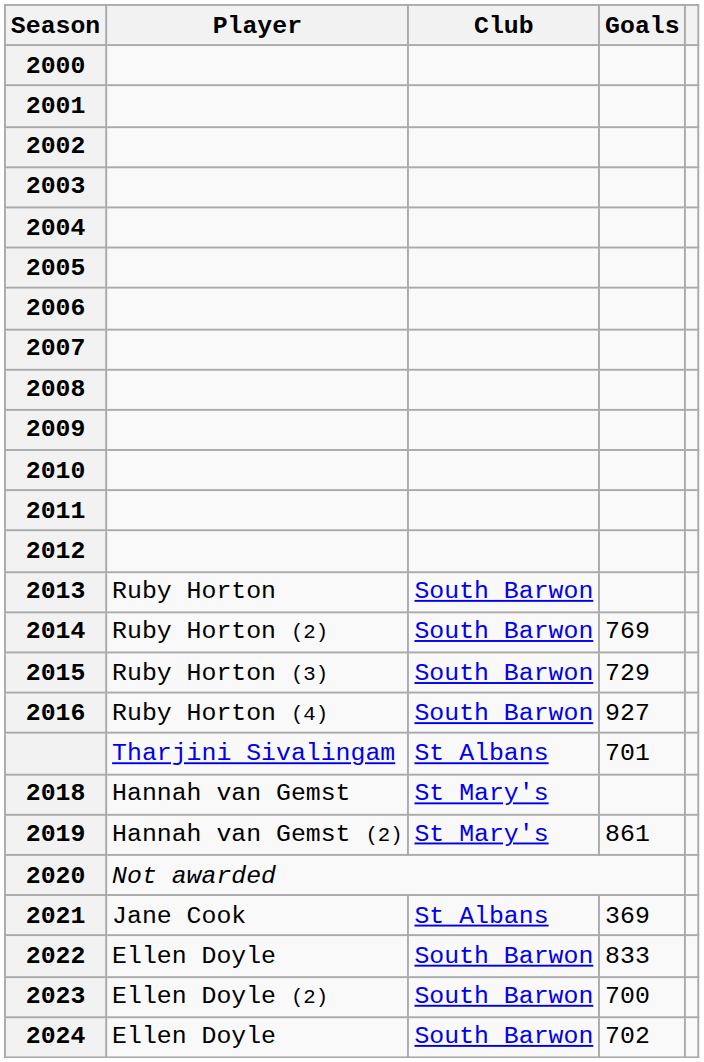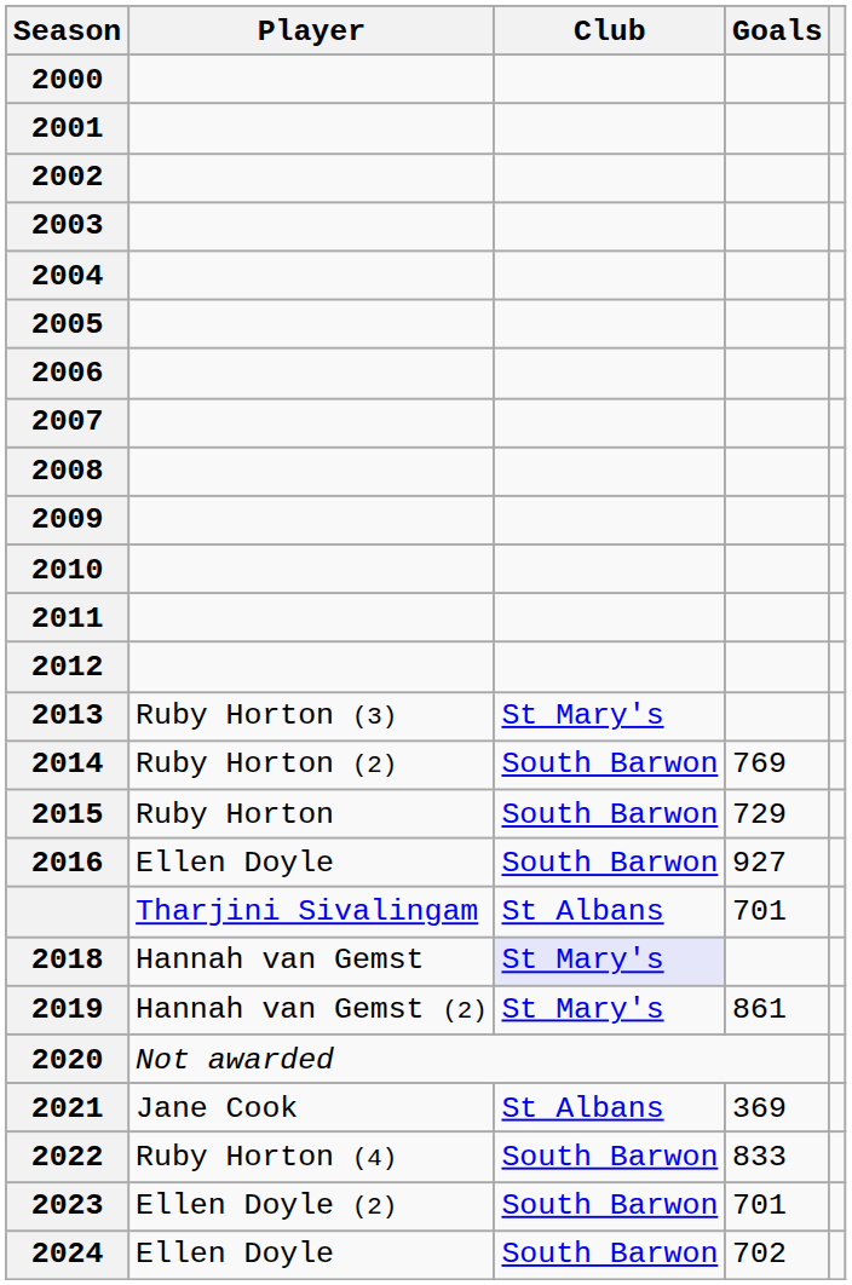2013 | Player: Ruby Horton -> Ruby Horton (3)
2013 | Club: South Barwon -> St Mary's
2015 | Player: Ruby Horton (3) -> Ruby Horton
2016 | Player: Ruby Horton (4) -> Ellen Doyle
2018 | Club: no background -> lavender background
2022 | Player: Ellen Doyle -> Ruby Horton (4)
2023 | Goals: 700 -> 701
